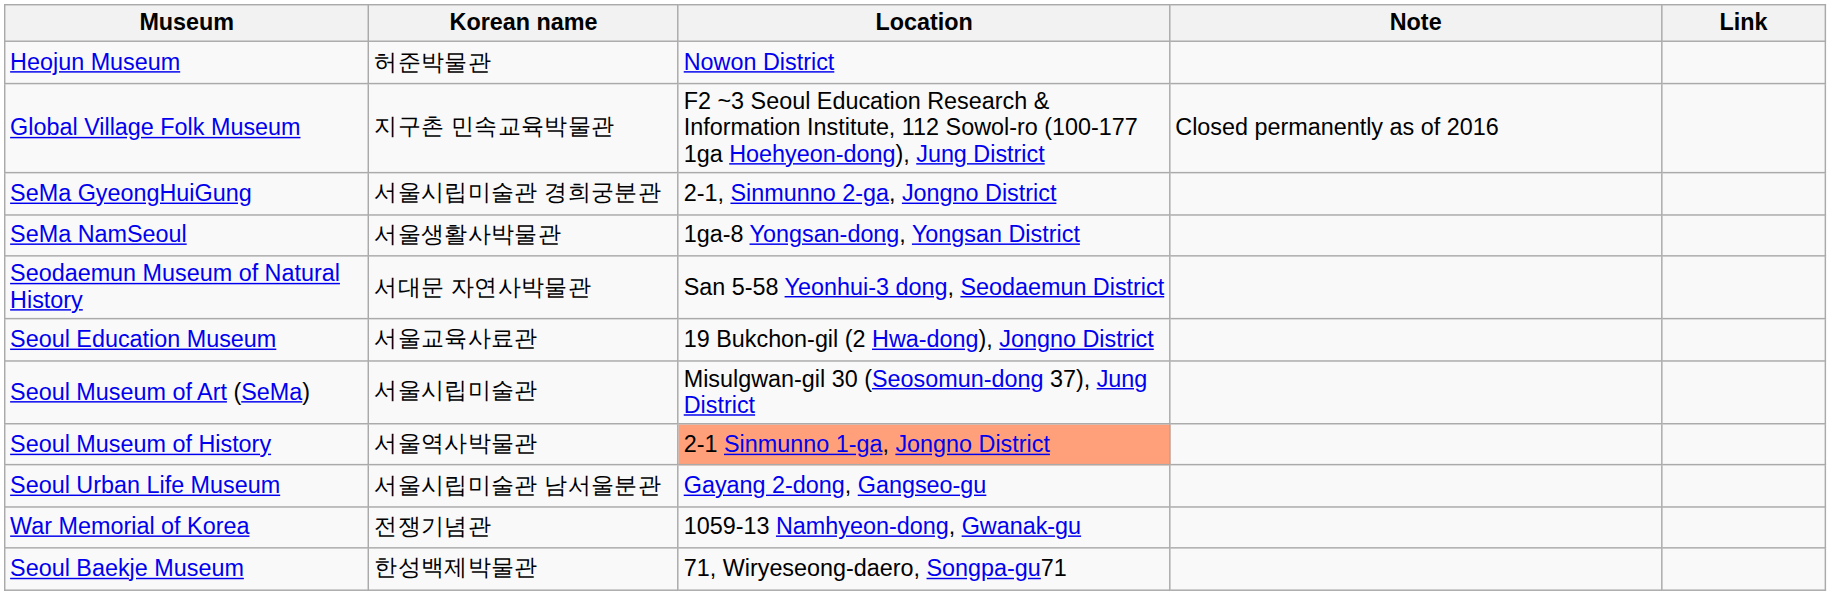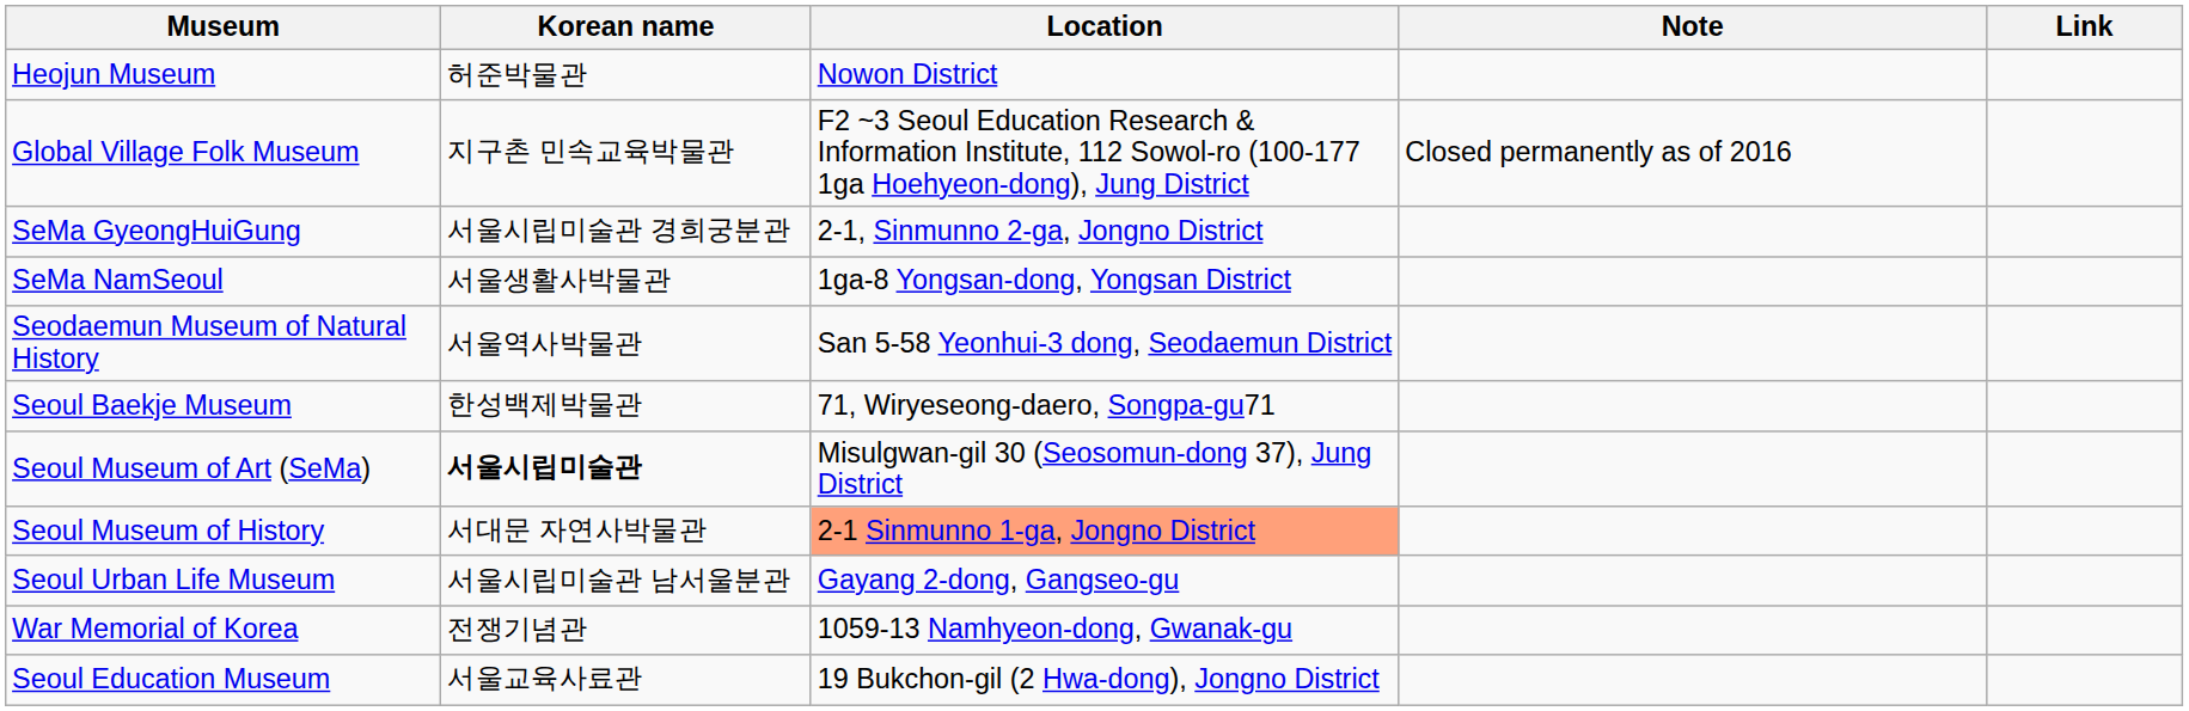Seodaemun Museum of Natural History | Korean name: 서대문 자연사박물관 -> 서울역사박물관
rows swapped: Seoul Education Museum <-> Seoul Baekje Museum
Seoul Museum of Art (SeMa) | Korean name: normal -> bold
Seoul Museum of History | Korean name: 서울역사박물관 -> 서대문 자연사박물관
